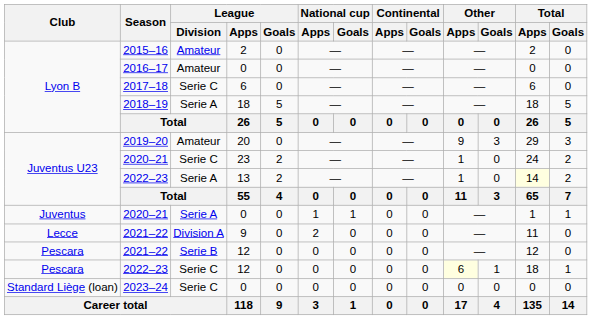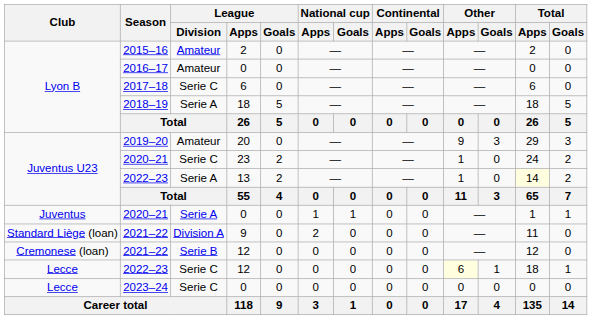2021–22 / 9 | Club: Lecce -> Standard Liège (loan)
2021–22 / 12 | Club: Pescara -> Cremonese (loan)
2022–23 / 12 | Club: Pescara -> Lecce
2023–24 | Club: Standard Liège (loan) -> Lecce
